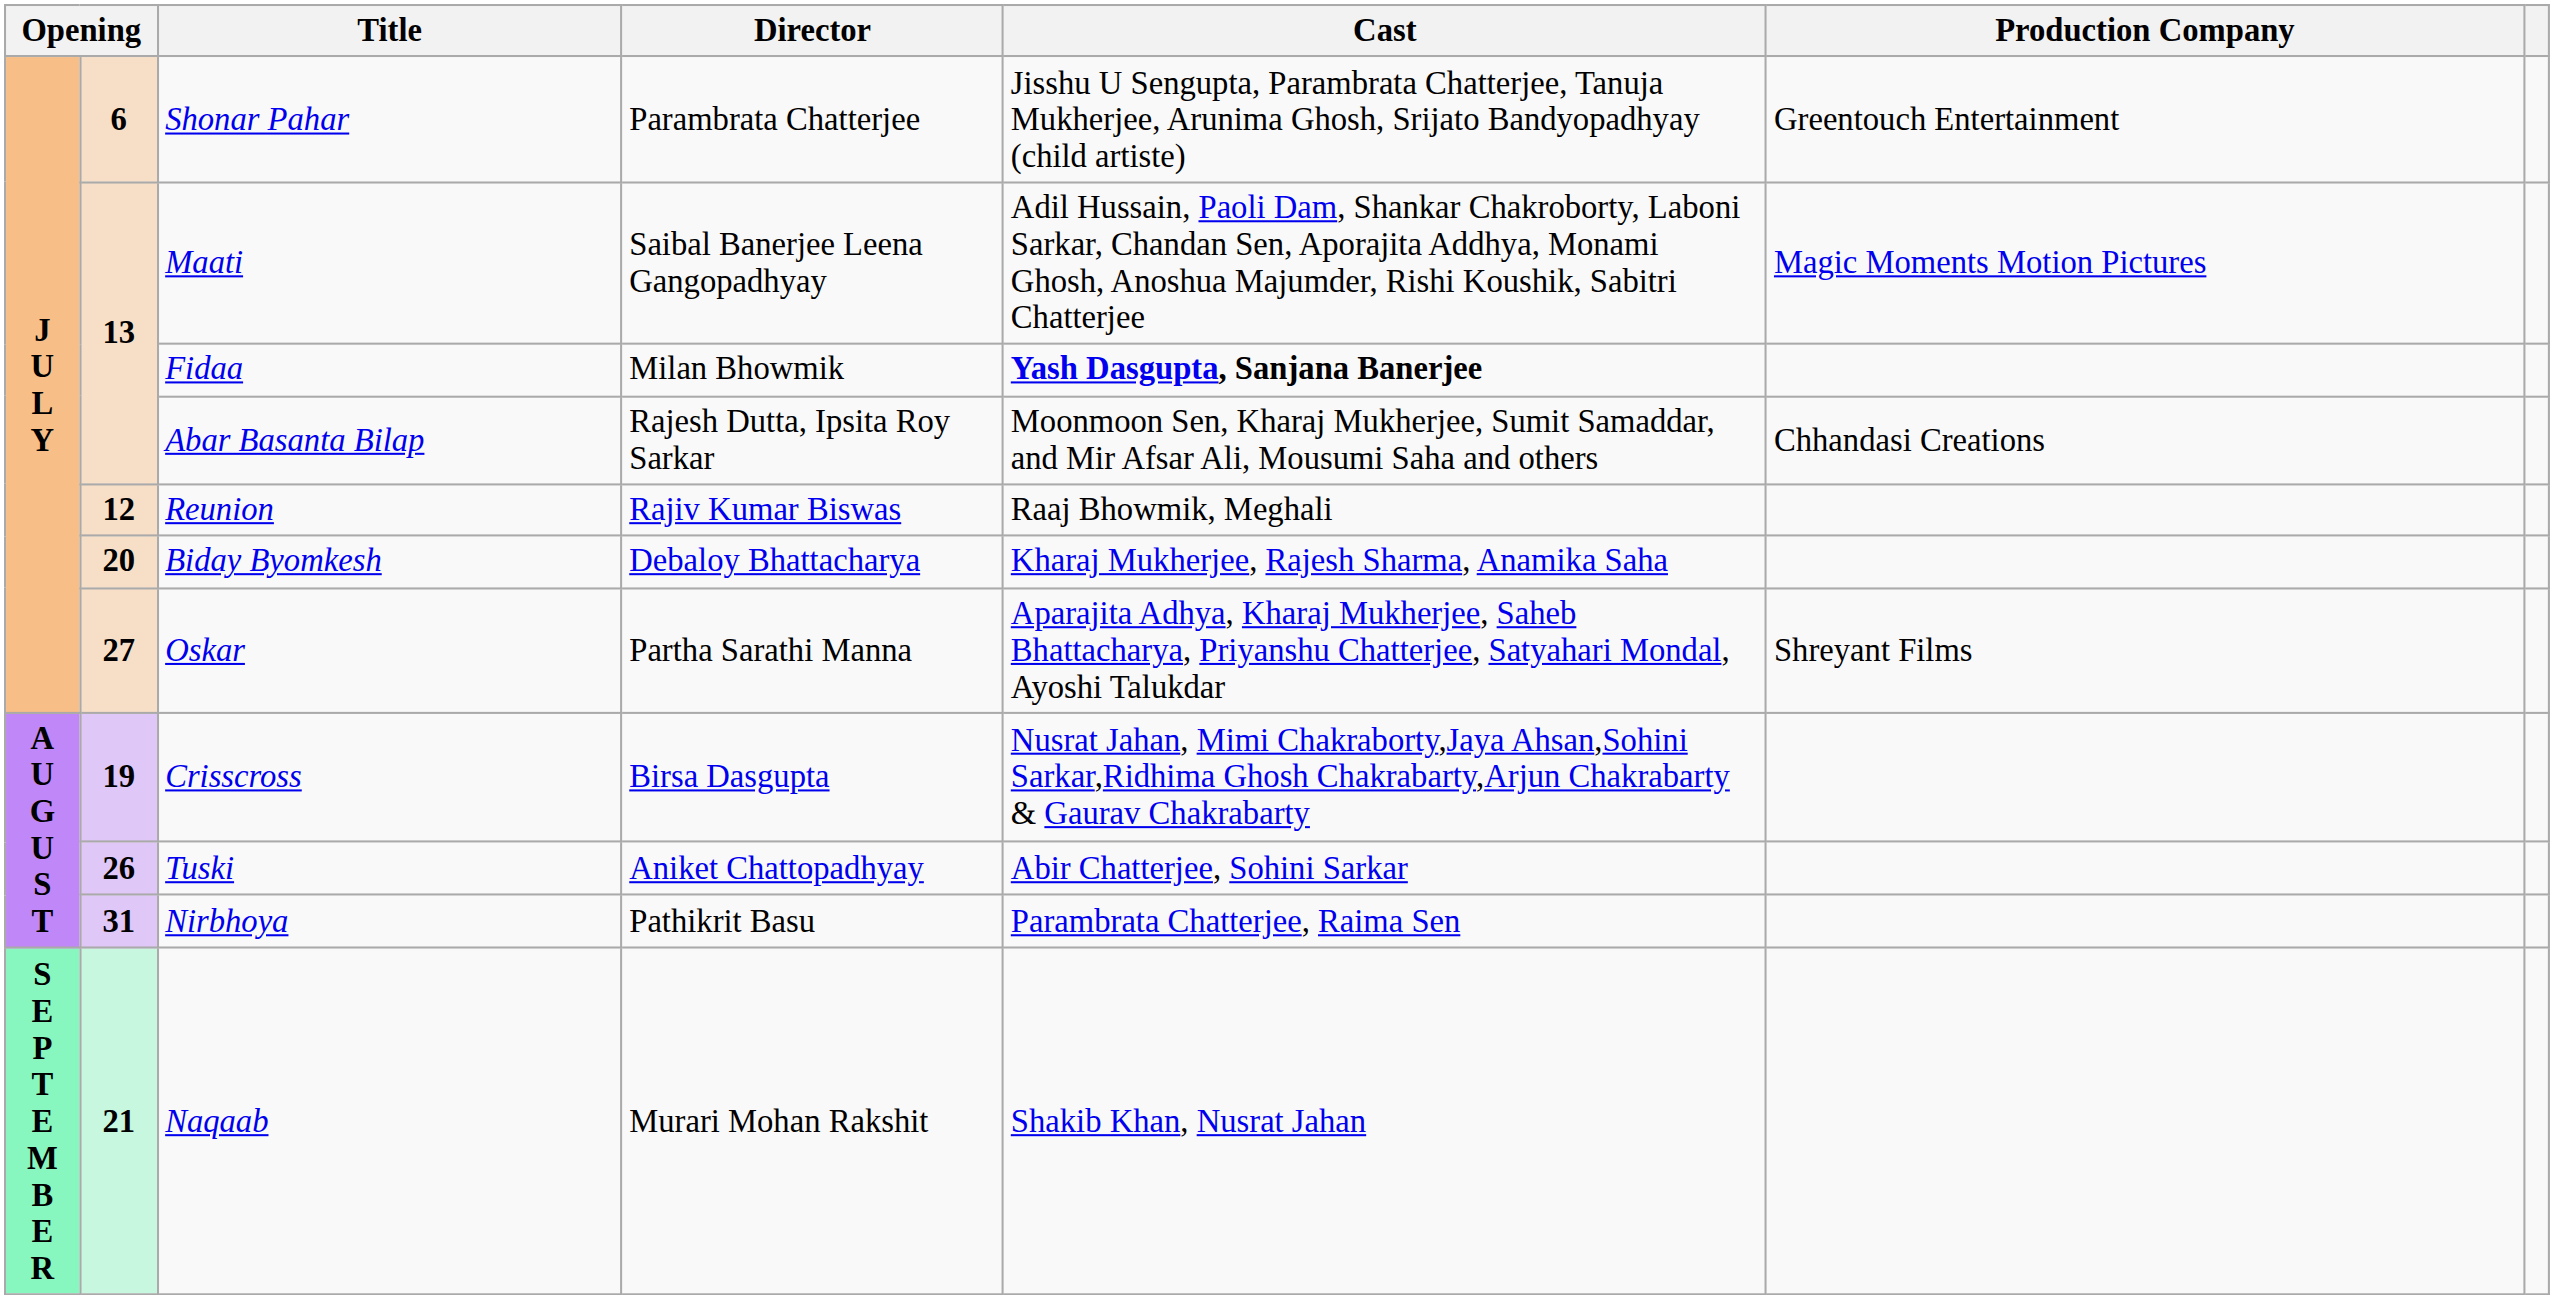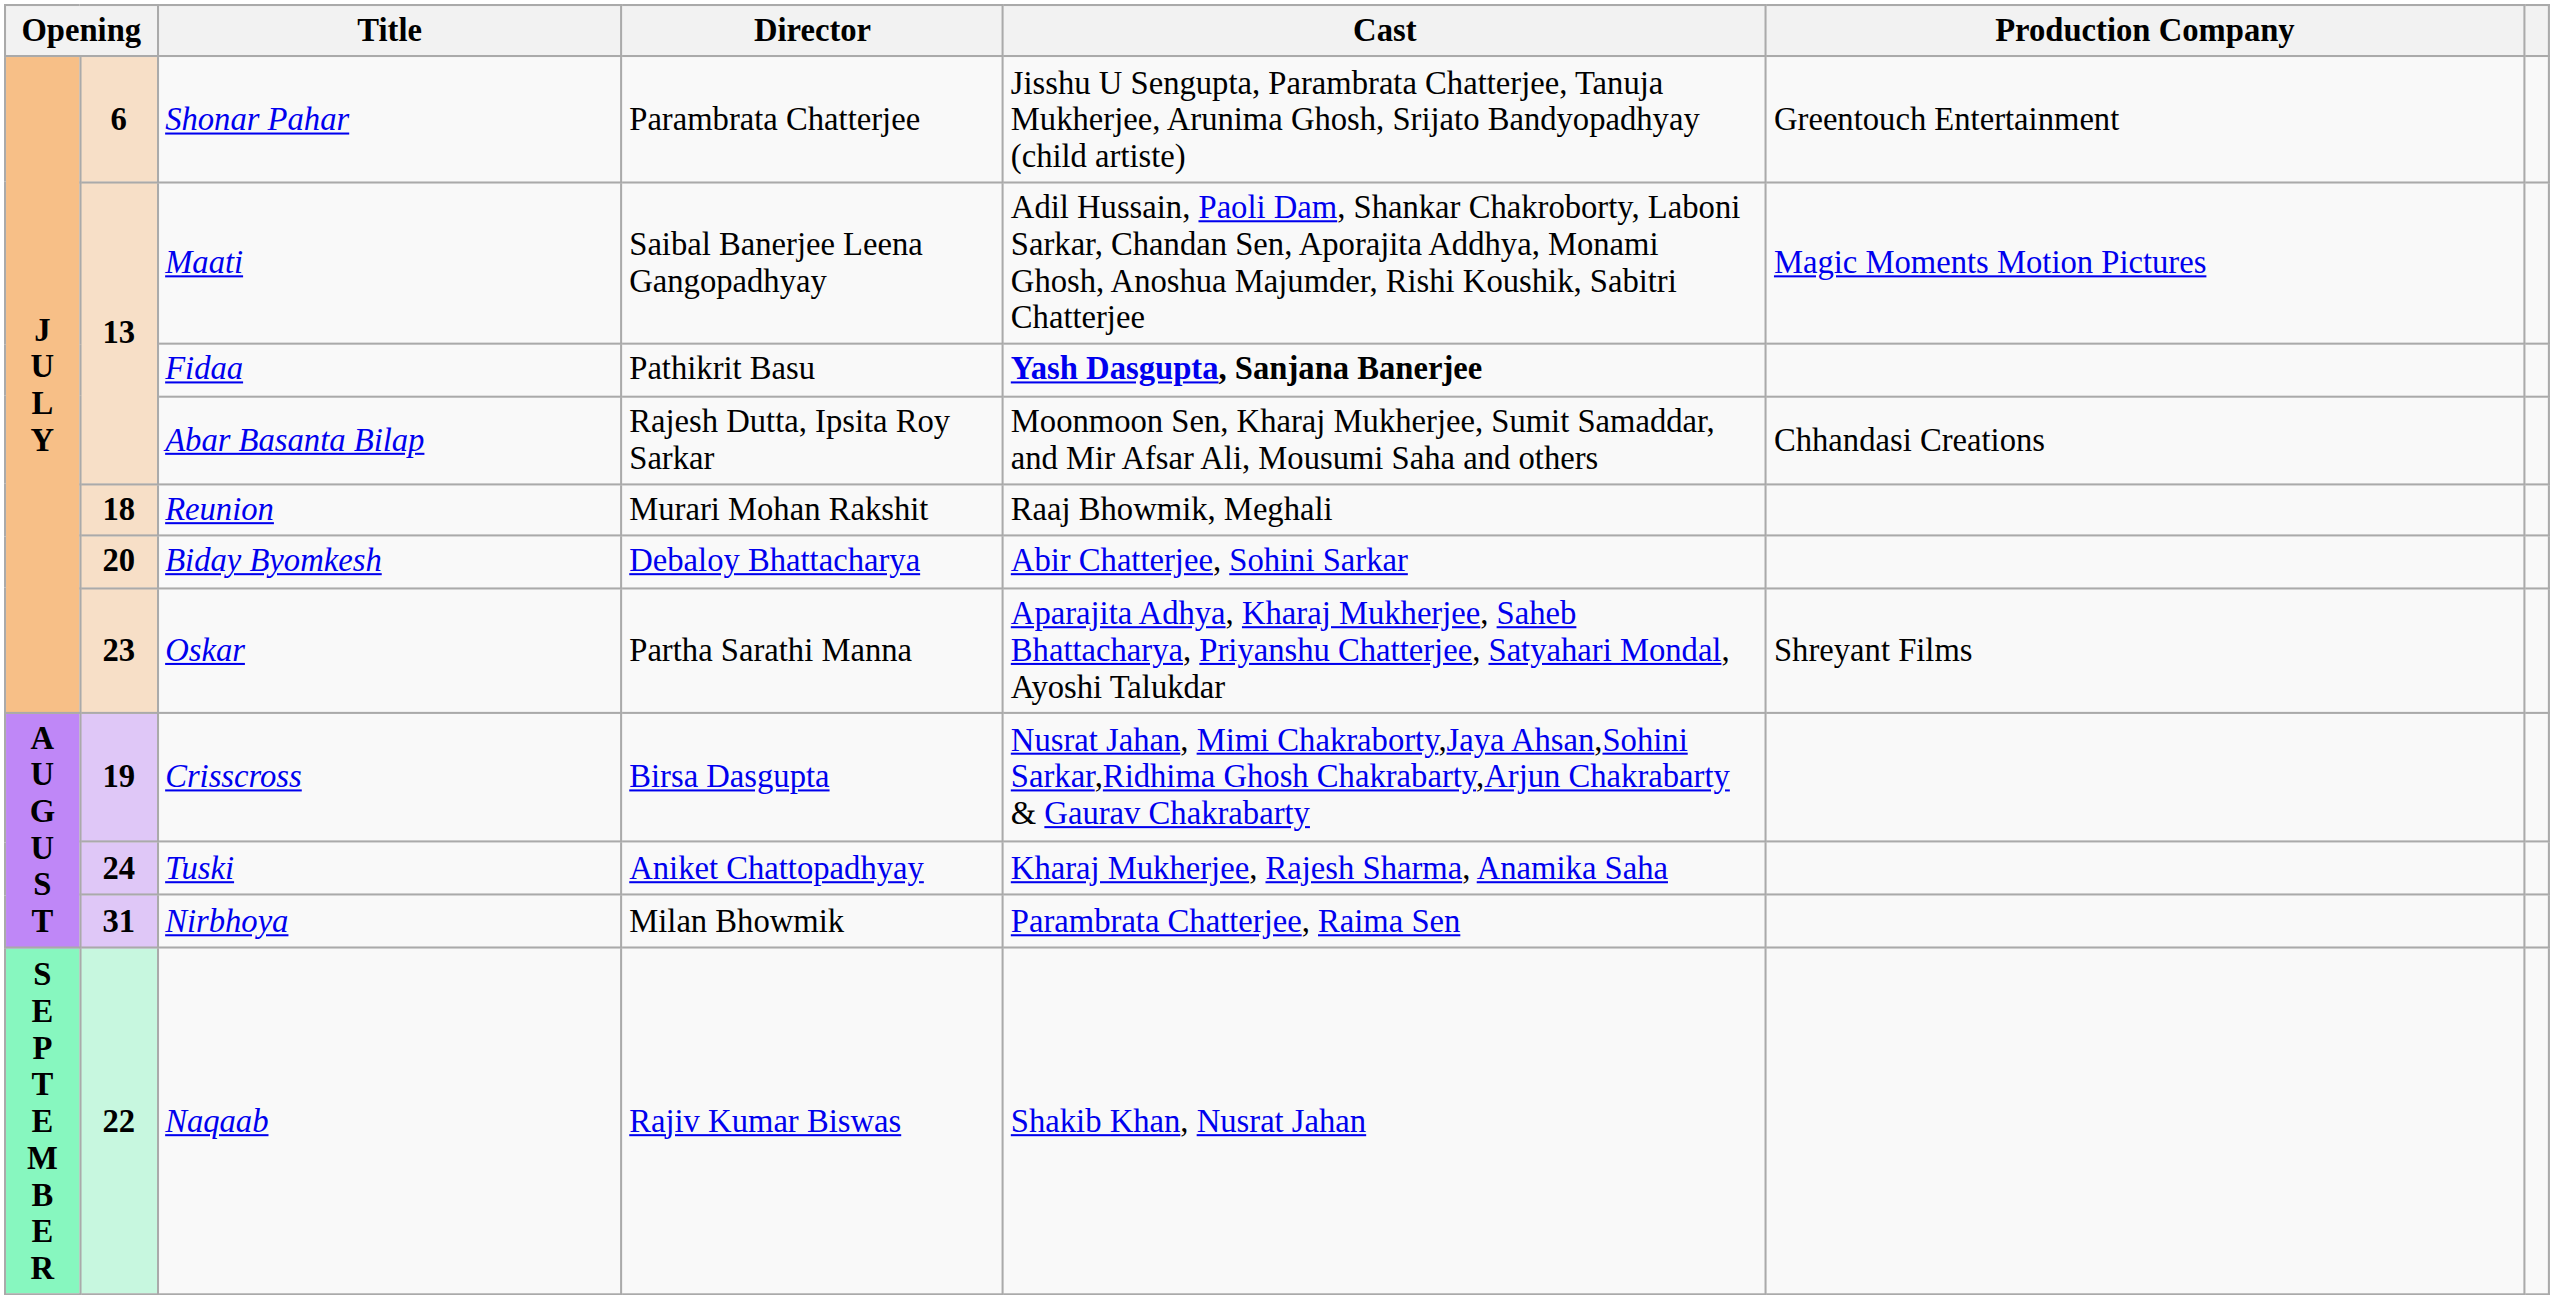Fidaa | Director: Milan Bhowmik -> Pathikrit Basu
Reunion | column 2: 12 -> 18
Reunion | Director: Rajiv Kumar Biswas -> Murari Mohan Rakshit
Biday Byomkesh | Cast: Kharaj Mukherjee, Rajesh Sharma, Anamika Saha -> Abir Chatterjee, Sohini Sarkar
Oskar | column 2: 27 -> 23
Tuski | column 2: 26 -> 24
Tuski | Cast: Abir Chatterjee, Sohini Sarkar -> Kharaj Mukherjee, Rajesh Sharma, Anamika Saha
Nirbhoya | Director: Pathikrit Basu -> Milan Bhowmik
Naqaab | column 2: 21 -> 22
Naqaab | Director: Murari Mohan Rakshit -> Rajiv Kumar Biswas
